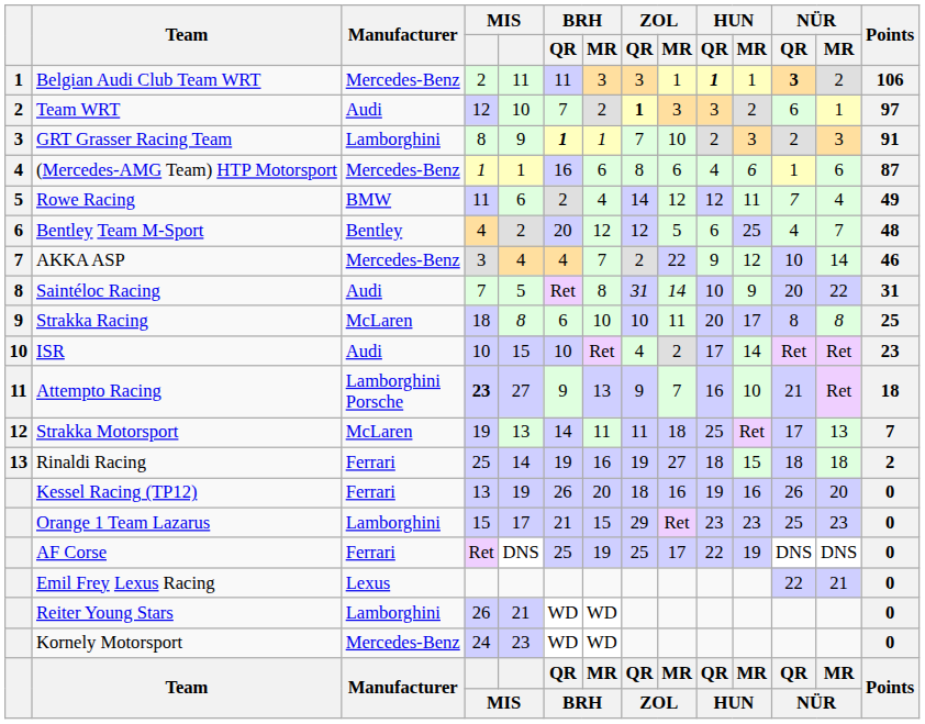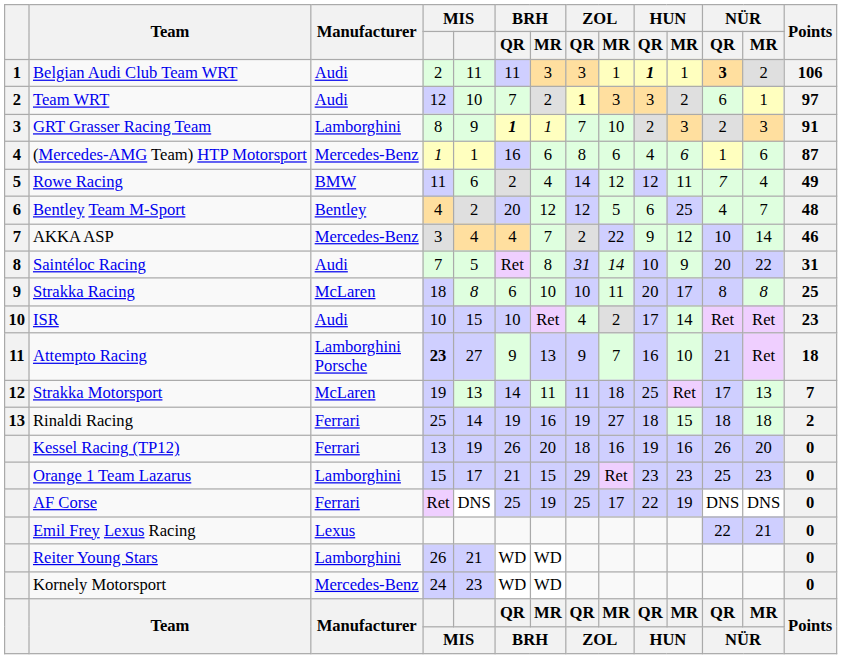Belgian Audi Club Team WRT | Manufacturer: Mercedes-Benz -> Audi
